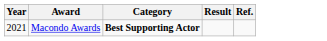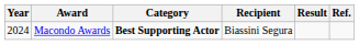+ column: Recipient | Biassini Segura
Macondo Awards | Year: 2021 -> 2024
